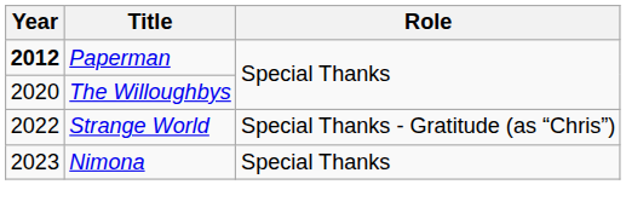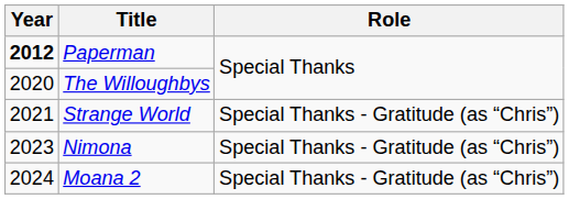Strange World | Year: 2022 -> 2021
Nimona | Role: Special Thanks -> Special Thanks - Gratitude (as “Chris”)
+ row: 2024 | Moana 2 | Special Thanks - Gratitude (as “Chris”)
